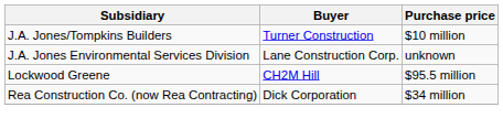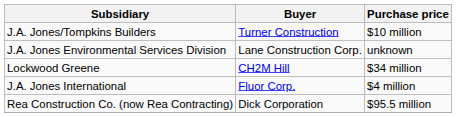Lockwood Greene | Purchase price: $95.5 million -> $34 million
+ row: J.A. Jones International | Fluor Corp. | $4 million
Rea Construction Co. (now Rea Contracting) | Purchase price: $34 million -> $95.5 million
